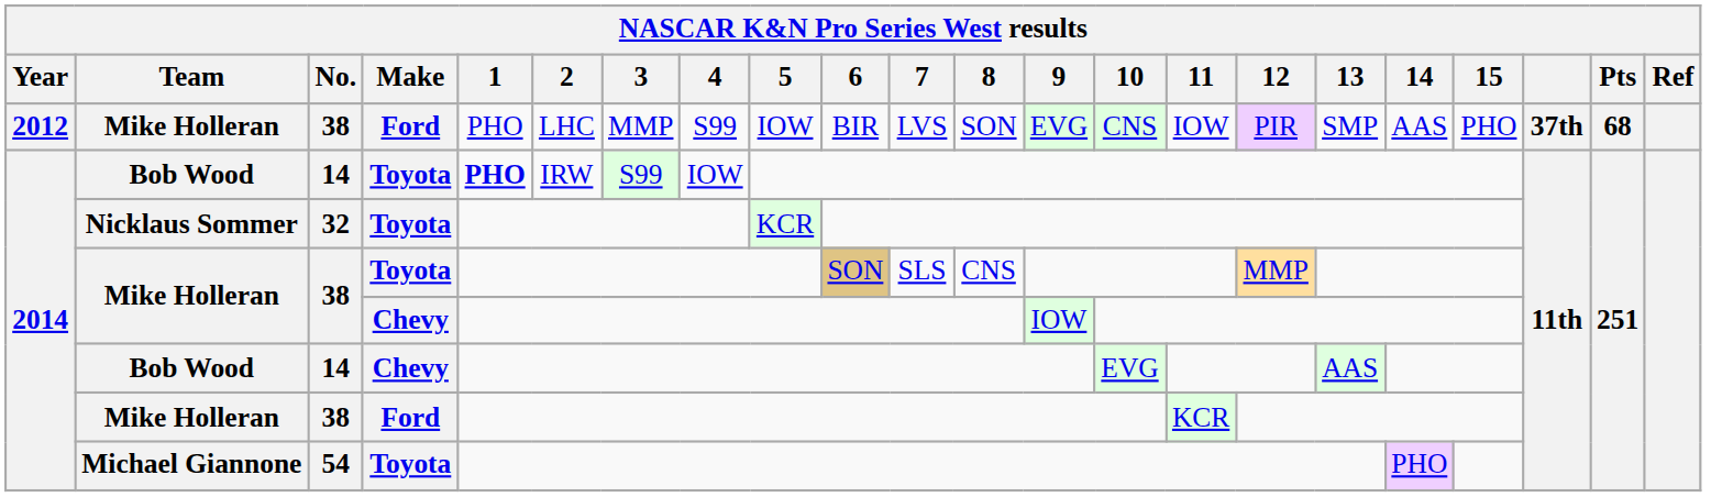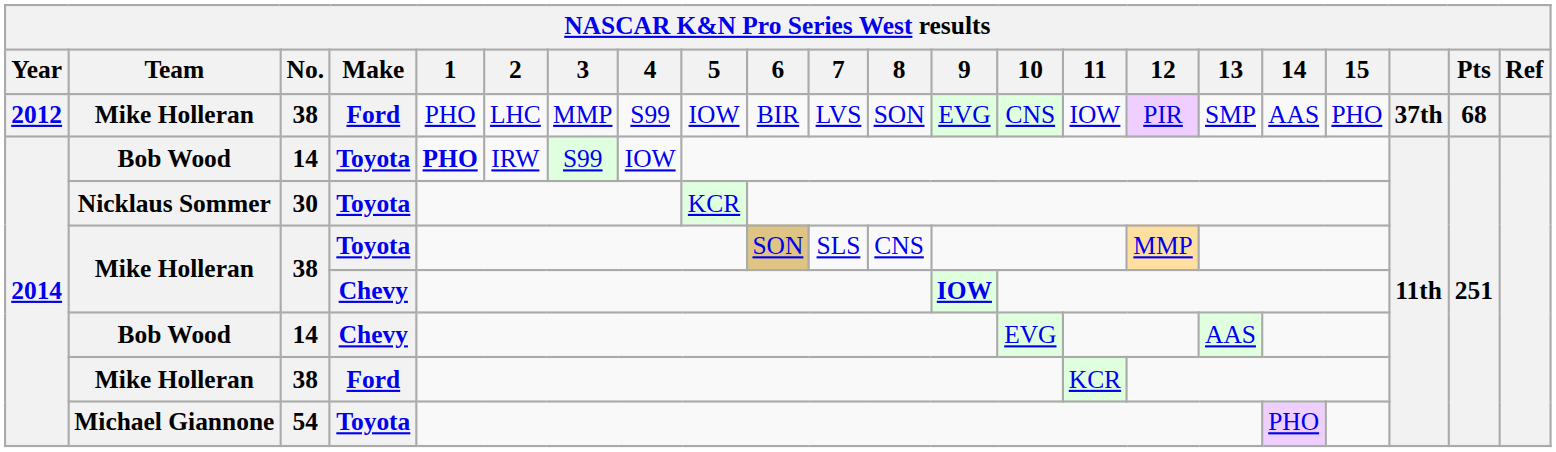Nicklaus Sommer | No.: 32 -> 30
Mike Holleran / Chevy | 9: normal -> bold
